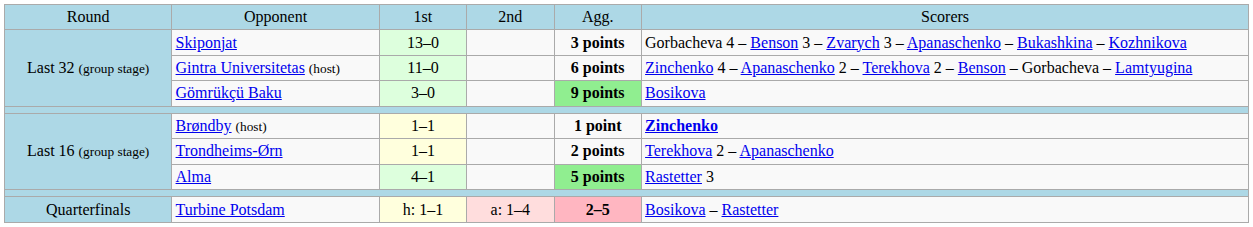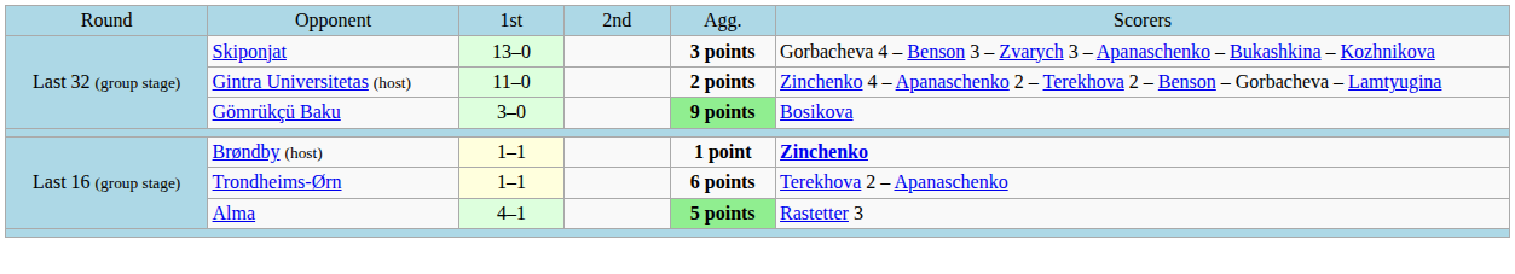Gintra Universitetas (host) | column 5: 6 points -> 2 points
Trondheims-Ørn | column 5: 2 points -> 6 points
- row: Quarterfinals | Turbine Potsdam | h: 1–1 | a: 1–4 | 2–5 | Bosikova – Rastetter
